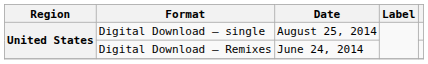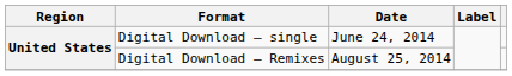Digital Download – single | Date: August 25, 2014 -> June 24, 2014
Digital Download – Remixes | Date: June 24, 2014 -> August 25, 2014
